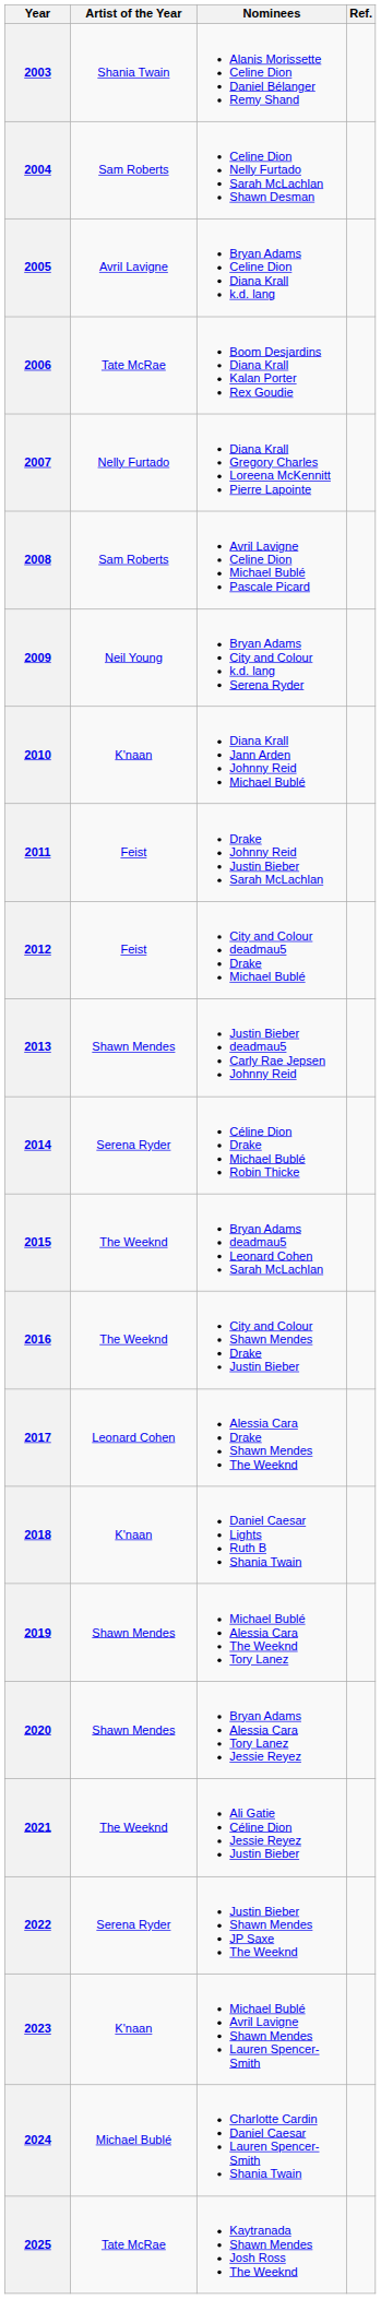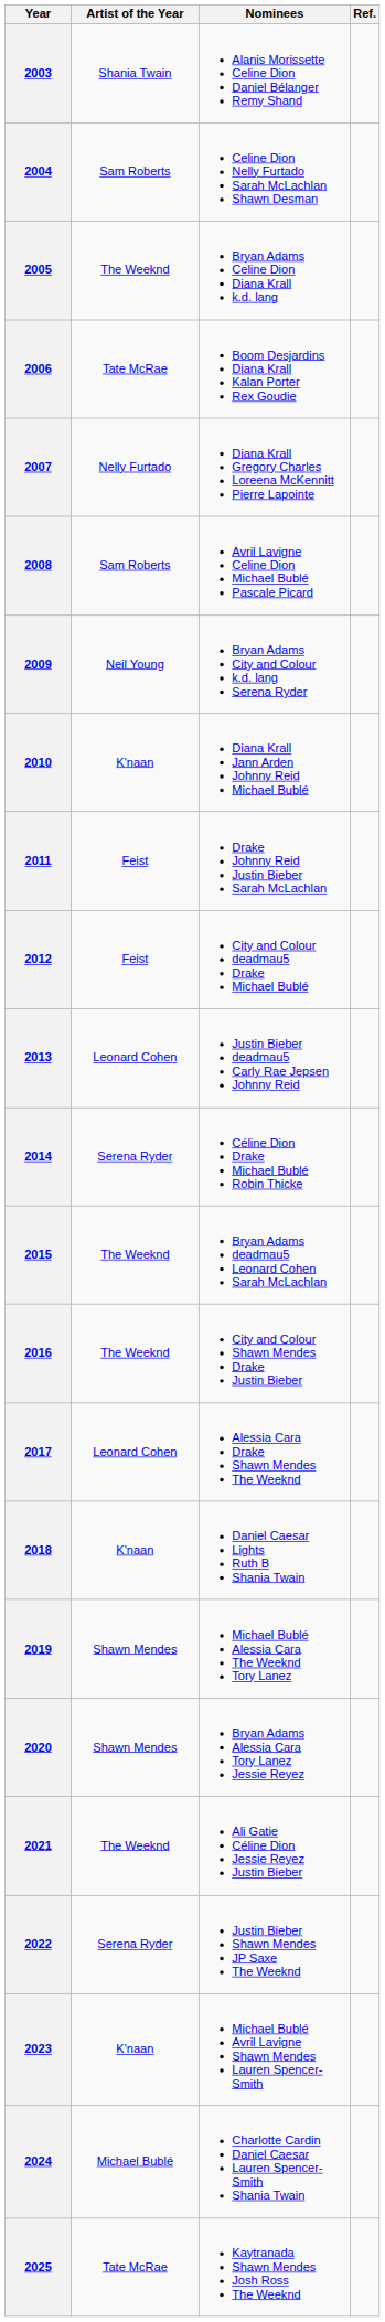2005 | Artist of the Year: Avril Lavigne -> The Weeknd
2013 | Artist of the Year: Shawn Mendes -> Leonard Cohen
